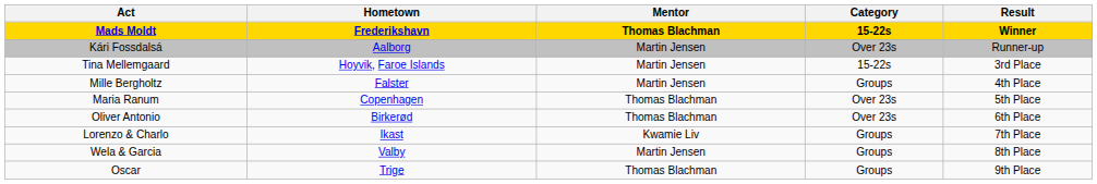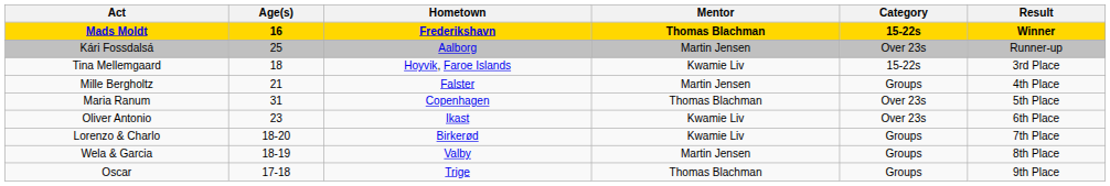+ column: Age(s) | 16 | 25 | 18 | 21 | 31 | 23 | 18-20 | 18-19 | 17-18
Tina Mellemgaard | Mentor: Martin Jensen -> Kwamie Liv
Oliver Antonio | Hometown: Birkerød -> Ikast
Oliver Antonio | Mentor: Thomas Blachman -> Kwamie Liv
Lorenzo & Charlo | Hometown: Ikast -> Birkerød
